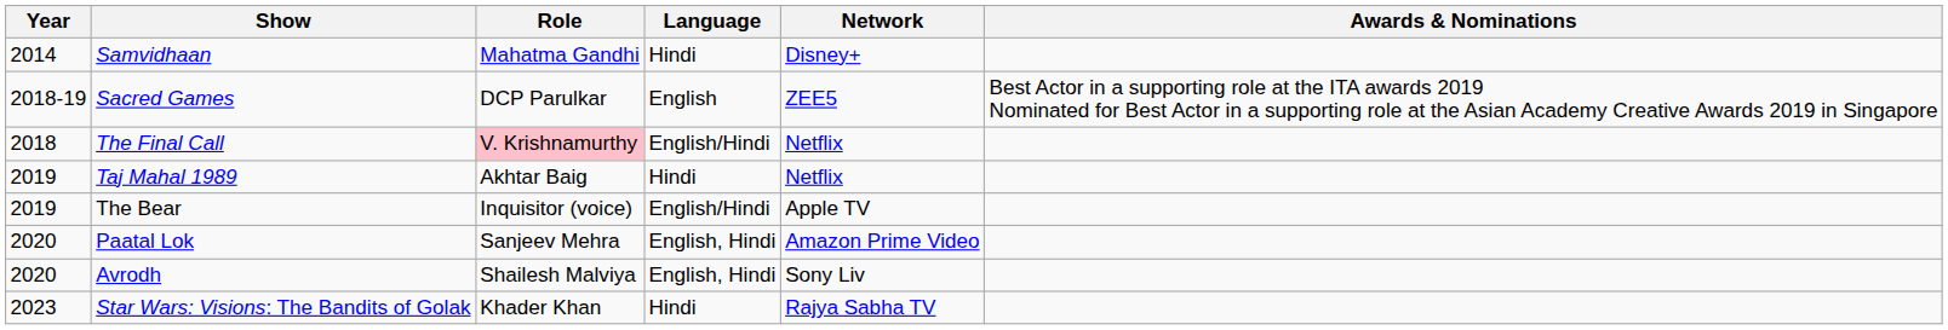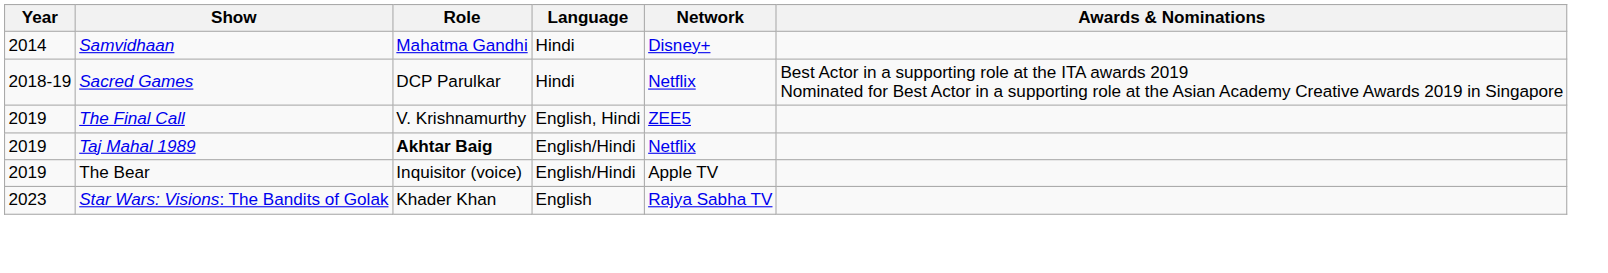Sacred Games | Language: English -> Hindi
Sacred Games | Network: ZEE5 -> Netflix
The Final Call | Year: 2018 -> 2019
The Final Call | Role: pink background -> no background
The Final Call | Language: English/Hindi -> English, Hindi
The Final Call | Network: Netflix -> ZEE5
Taj Mahal 1989 | Role: normal -> bold
Taj Mahal 1989 | Language: Hindi -> English/Hindi
- row: 2020 | Paatal Lok | Sanjeev Mehra | English, Hindi | Amazon Prime Video
- row: 2020 | Avrodh | Shailesh Malviya | English, Hindi | Sony Liv
Star Wars: Visions: The Bandits of Golak | Language: Hindi -> English
